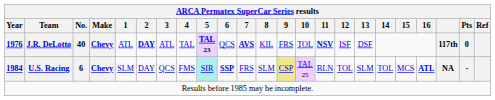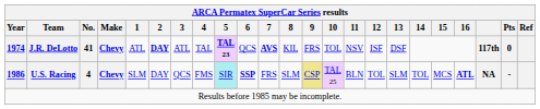J.R. DeLotto | Year: 1976 -> 1974
J.R. DeLotto | No.: 40 -> 41
J.R. DeLotto | 11: bold -> normal
U.S. Racing | Year: 1984 -> 1986
U.S. Racing | No.: 6 -> 4
